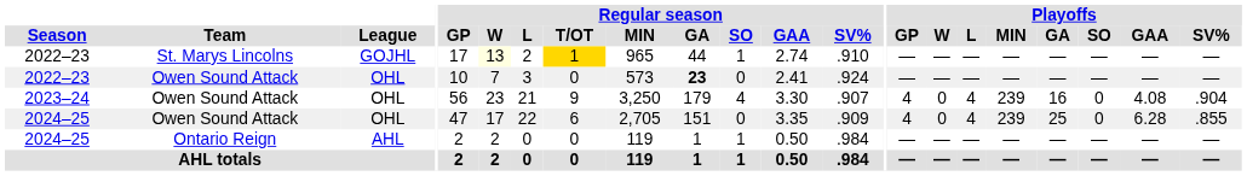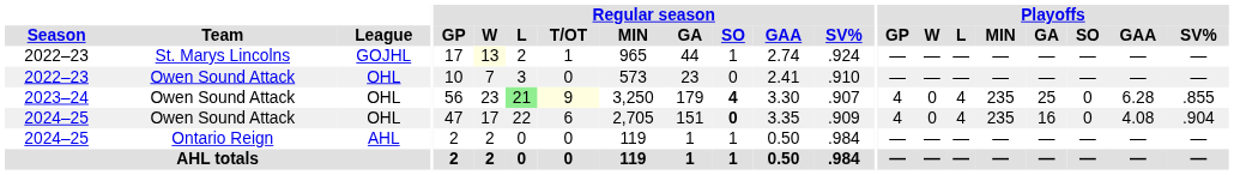2022–23 / St. Marys Lincolns | Regular season / T/OT: gold background -> no background
2022–23 / St. Marys Lincolns | Regular season / SV%: .910 -> .924
2022–23 / Owen Sound Attack | Regular season / GA: bold -> normal
2022–23 / Owen Sound Attack | Regular season / SV%: .924 -> .910
2023–24 | Regular season / L: no background -> lightgreen background
2023–24 | Regular season / T/OT: no background -> lightyellow background
2023–24 | Regular season / SO: normal -> bold
2023–24 | Playoffs / MIN: 239 -> 235
2023–24 | Playoffs / GA: 16 -> 25
2023–24 | Playoffs / GAA: 4.08 -> 6.28
2023–24 | Playoffs / SV%: .904 -> .855
2024–25 / Owen Sound Attack | Regular season / SO: normal -> bold
2024–25 / Owen Sound Attack | Playoffs / MIN: 239 -> 235
2024–25 / Owen Sound Attack | Playoffs / GA: 25 -> 16
2024–25 / Owen Sound Attack | Playoffs / GAA: 6.28 -> 4.08
2024–25 / Owen Sound Attack | Playoffs / SV%: .855 -> .904
